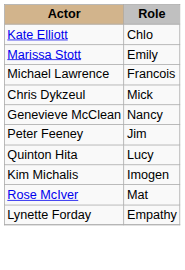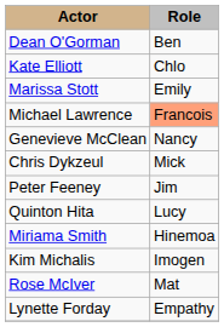+ row: Dean O'Gorman | Ben
Michael Lawrence | Role: no background -> lightsalmon background
rows swapped: Genevieve McClean <-> Chris Dykzeul
+ row: Miriama Smith | Hinemoa
